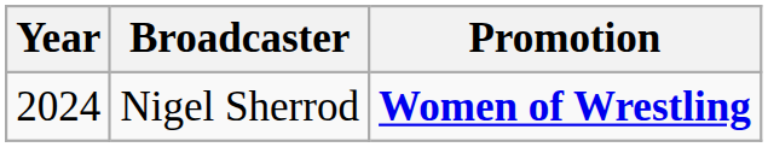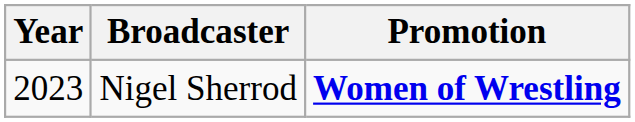Nigel Sherrod | Year: 2024 -> 2023
